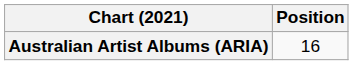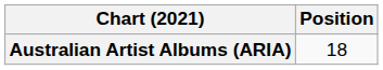Australian Artist Albums (ARIA) | Position: 16 -> 18
